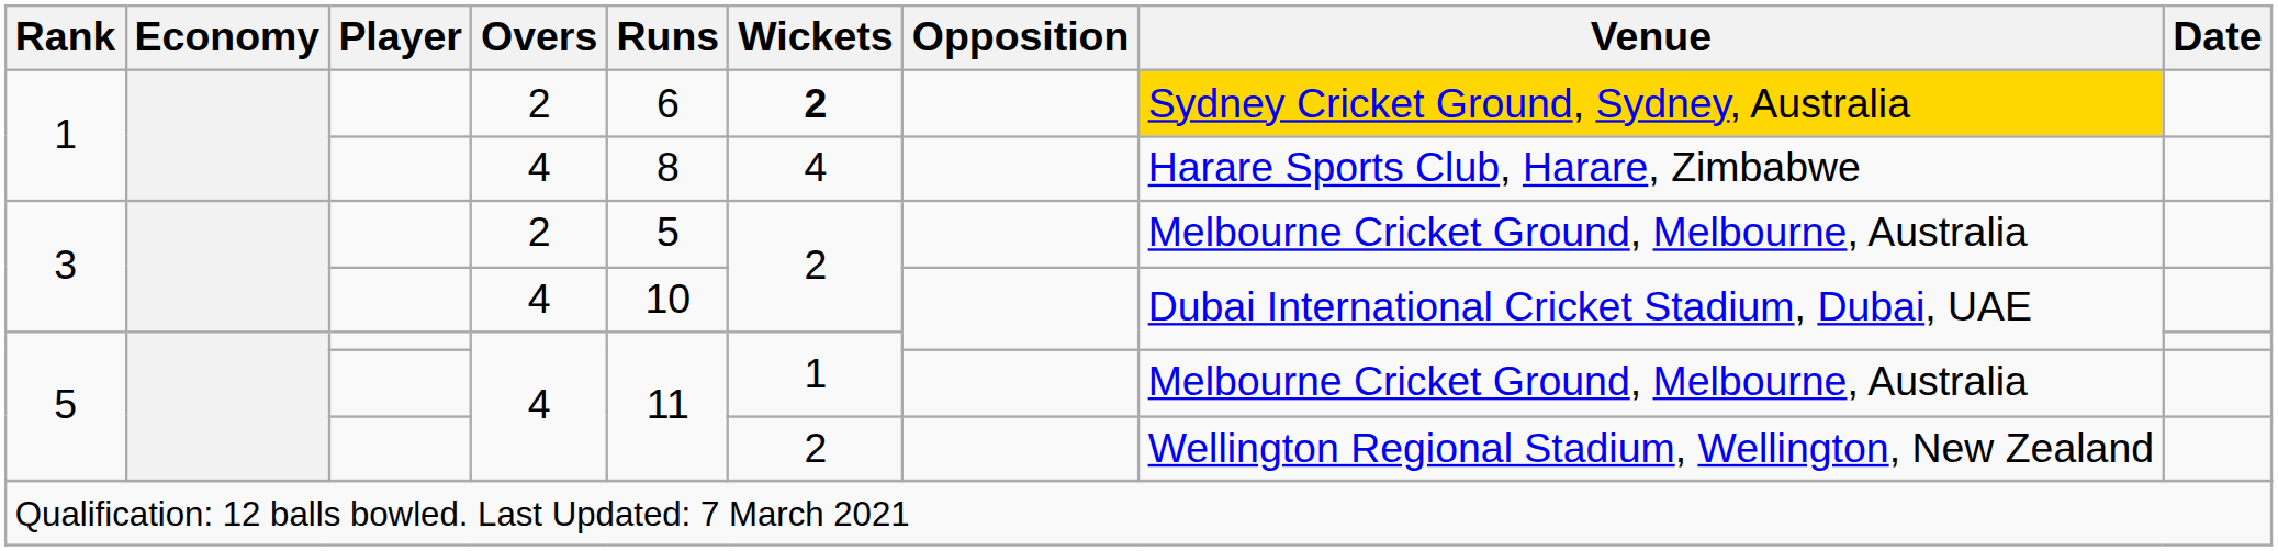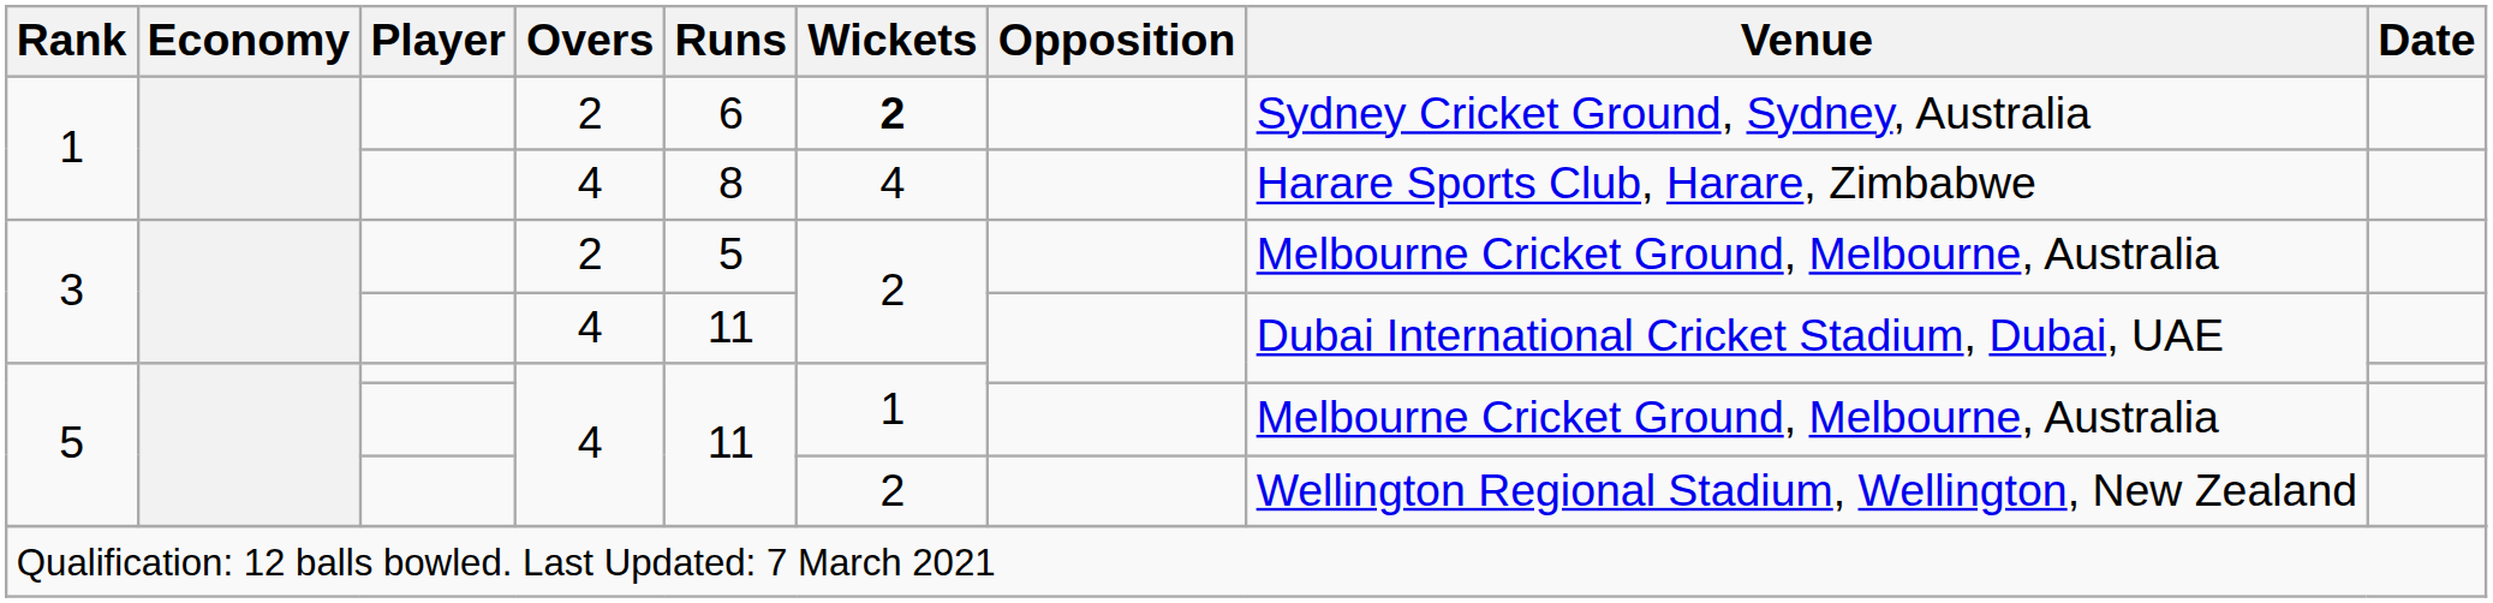1 / 2 | Venue: gold background -> no background
3 / 4 | Runs: 10 -> 11
